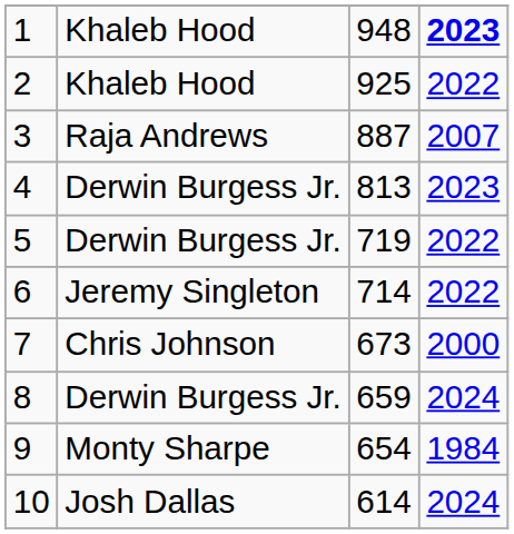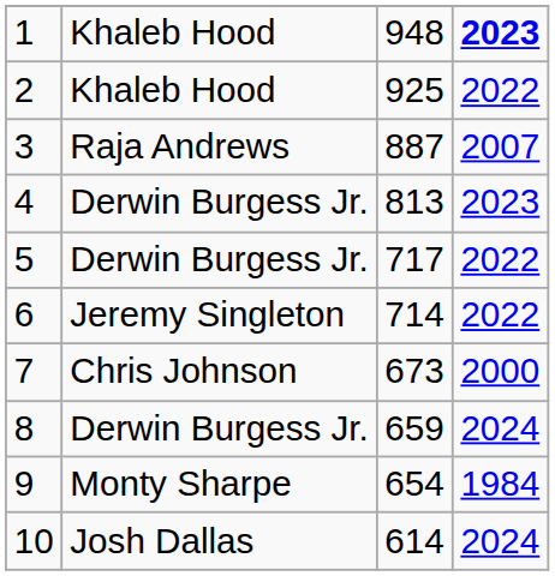5 | column 3: 719 -> 717
